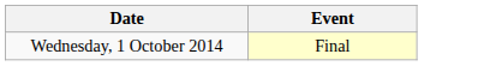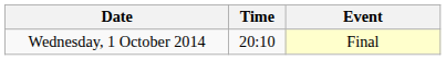+ column: Time | 20:10
